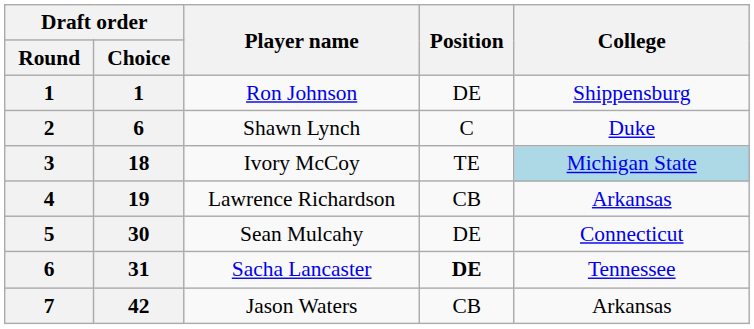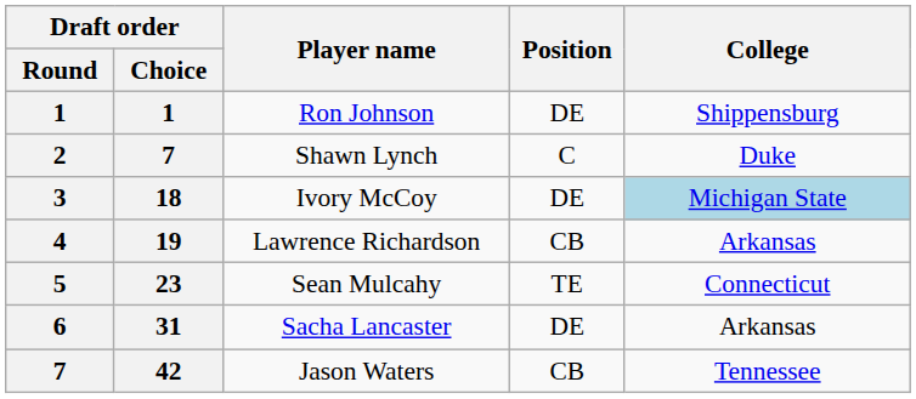Shawn Lynch | Draft order / Choice: 6 -> 7
Ivory McCoy | Position: TE -> DE
Sean Mulcahy | Draft order / Choice: 30 -> 23
Sean Mulcahy | Position: DE -> TE
Sacha Lancaster | Position: bold -> normal
Sacha Lancaster | College: Tennessee -> Arkansas
Jason Waters | College: Arkansas -> Tennessee
